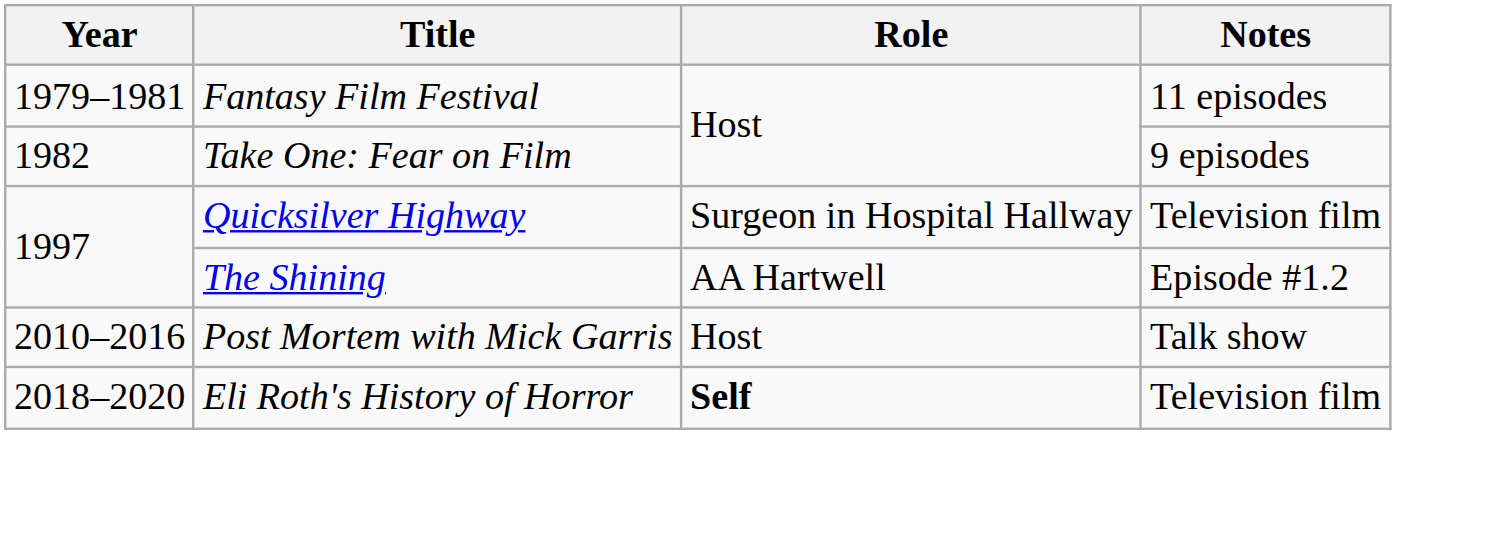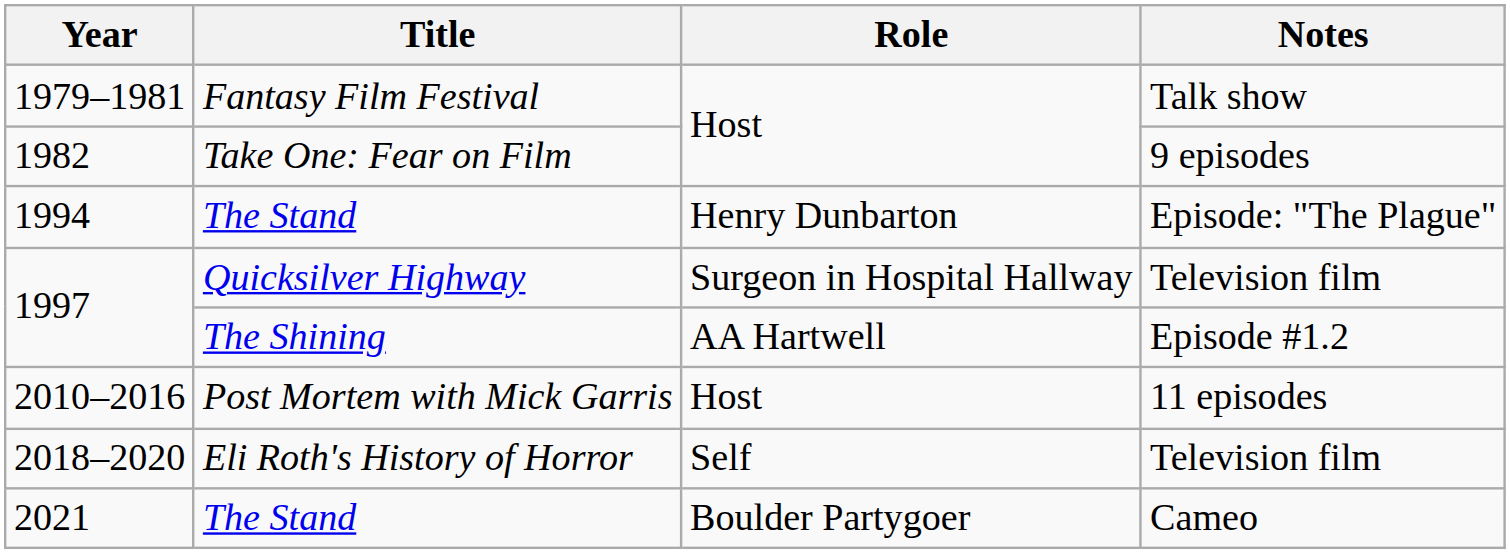1979–1981 | Notes: 11 episodes -> Talk show
+ row: 1994 | The Stand | Henry Dunbarton | Episode: "The Plague"
2010–2016 | Notes: Talk show -> 11 episodes
2018–2020 | Role: bold -> normal
+ row: 2021 | The Stand | Boulder Partygoer | Cameo
